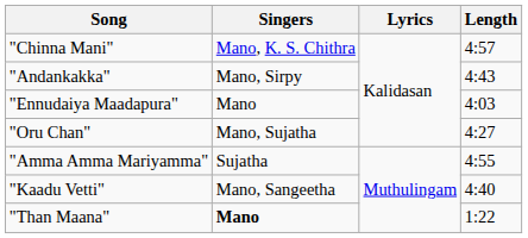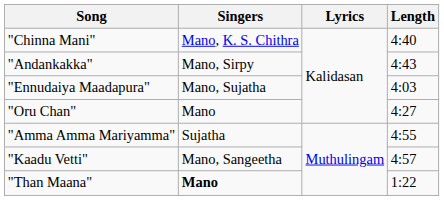"Chinna Mani" | Length: 4:57 -> 4:40
"Ennudaiya Maadapura" | Singers: Mano -> Mano, Sujatha
"Oru Chan" | Singers: Mano, Sujatha -> Mano
"Kaadu Vetti" | Length: 4:40 -> 4:57
